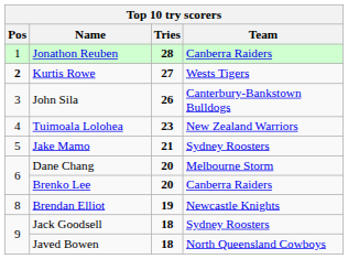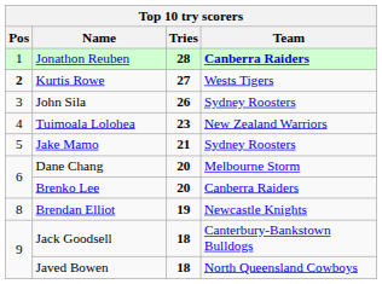Jonathon Reuben | Team: normal -> bold
John Sila | Team: Canterbury-Bankstown Bulldogs -> Sydney Roosters
Jack Goodsell | Team: Sydney Roosters -> Canterbury-Bankstown Bulldogs
